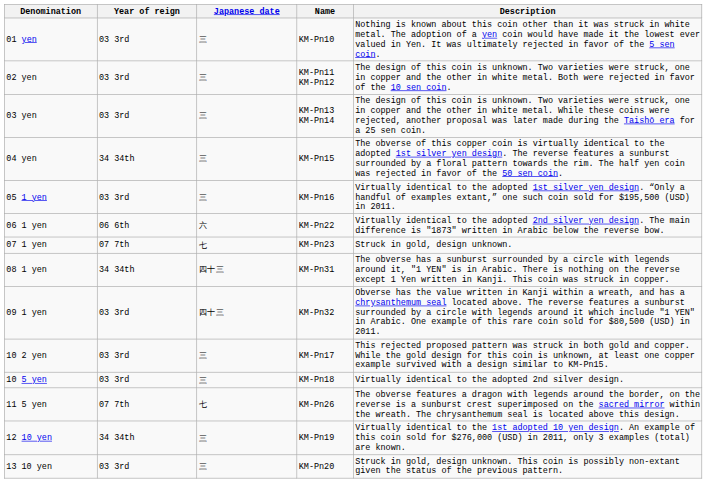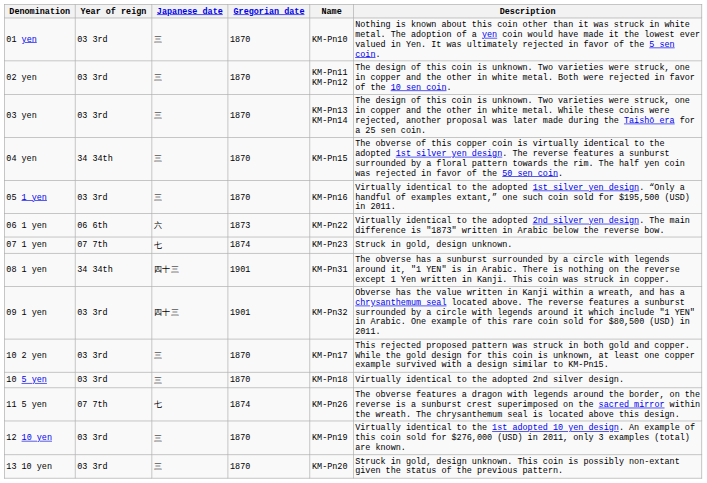+ column: Gregorian date | 1870 | 1870 | 1870 | 1870 | 1870 | 1873 | 1874 | 1901 | 1901 | 1870 | 1870 | 1874 | 1870 | 1870
12 10 yen | Year of reign: 34 34th -> 03 3rd
